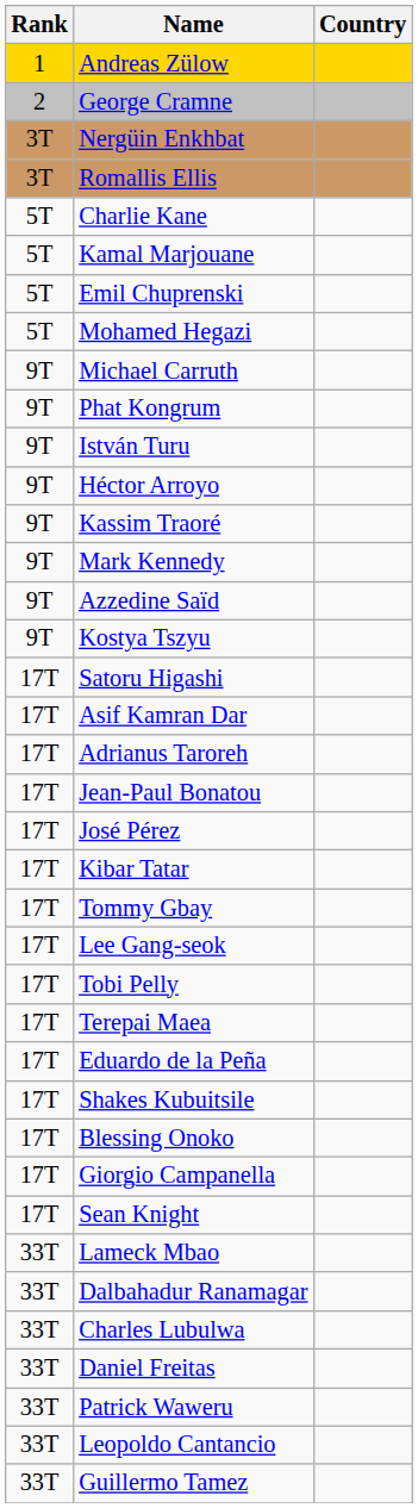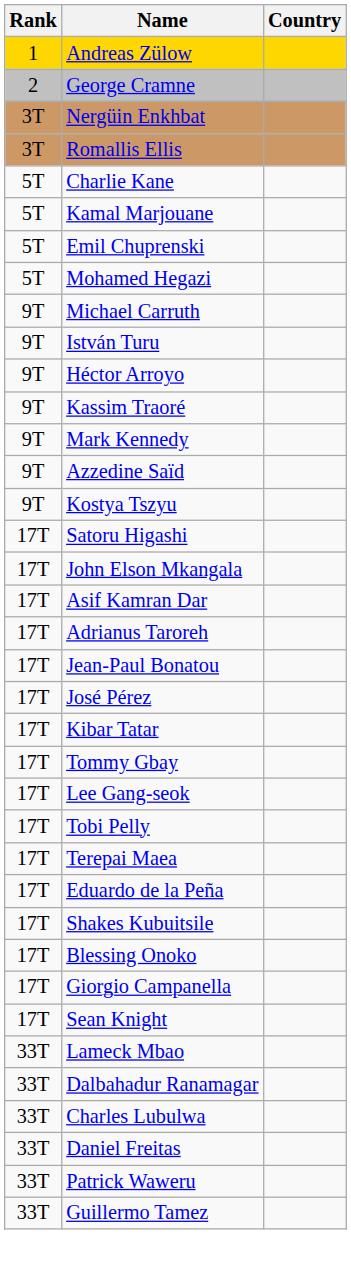- row: 9T | Phat Kongrum
+ row: 17T | John Elson Mkangala
- row: 33T | Leopoldo Cantancio
